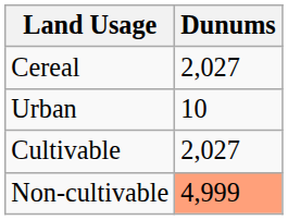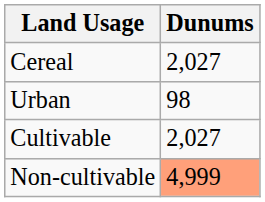Urban | Dunums: 10 -> 98
